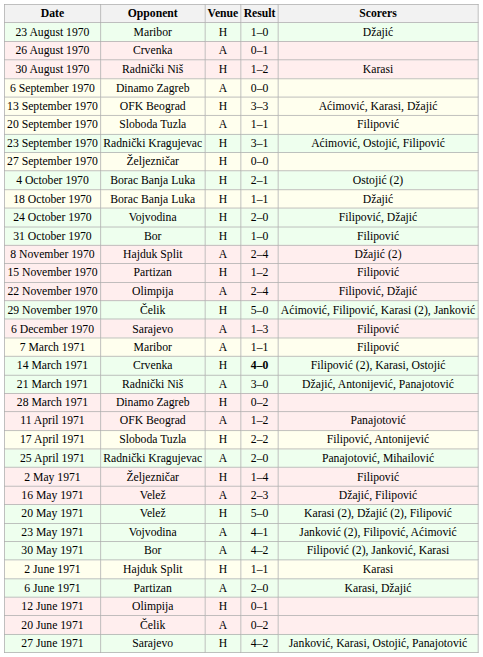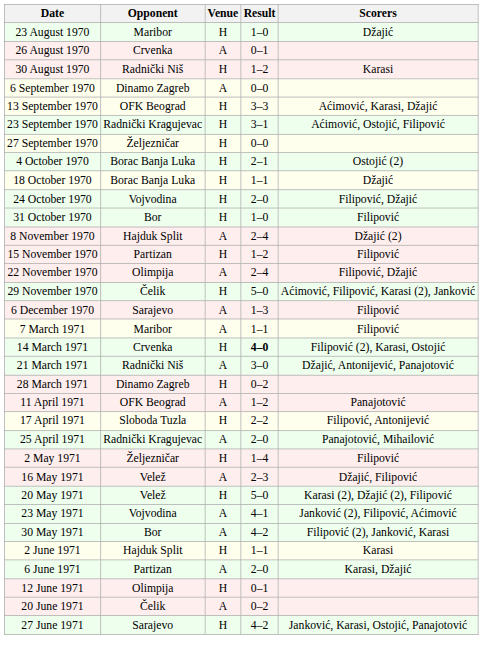- row: 20 September 1970 | Sloboda Tuzla | A | 1–1 | Filipović
